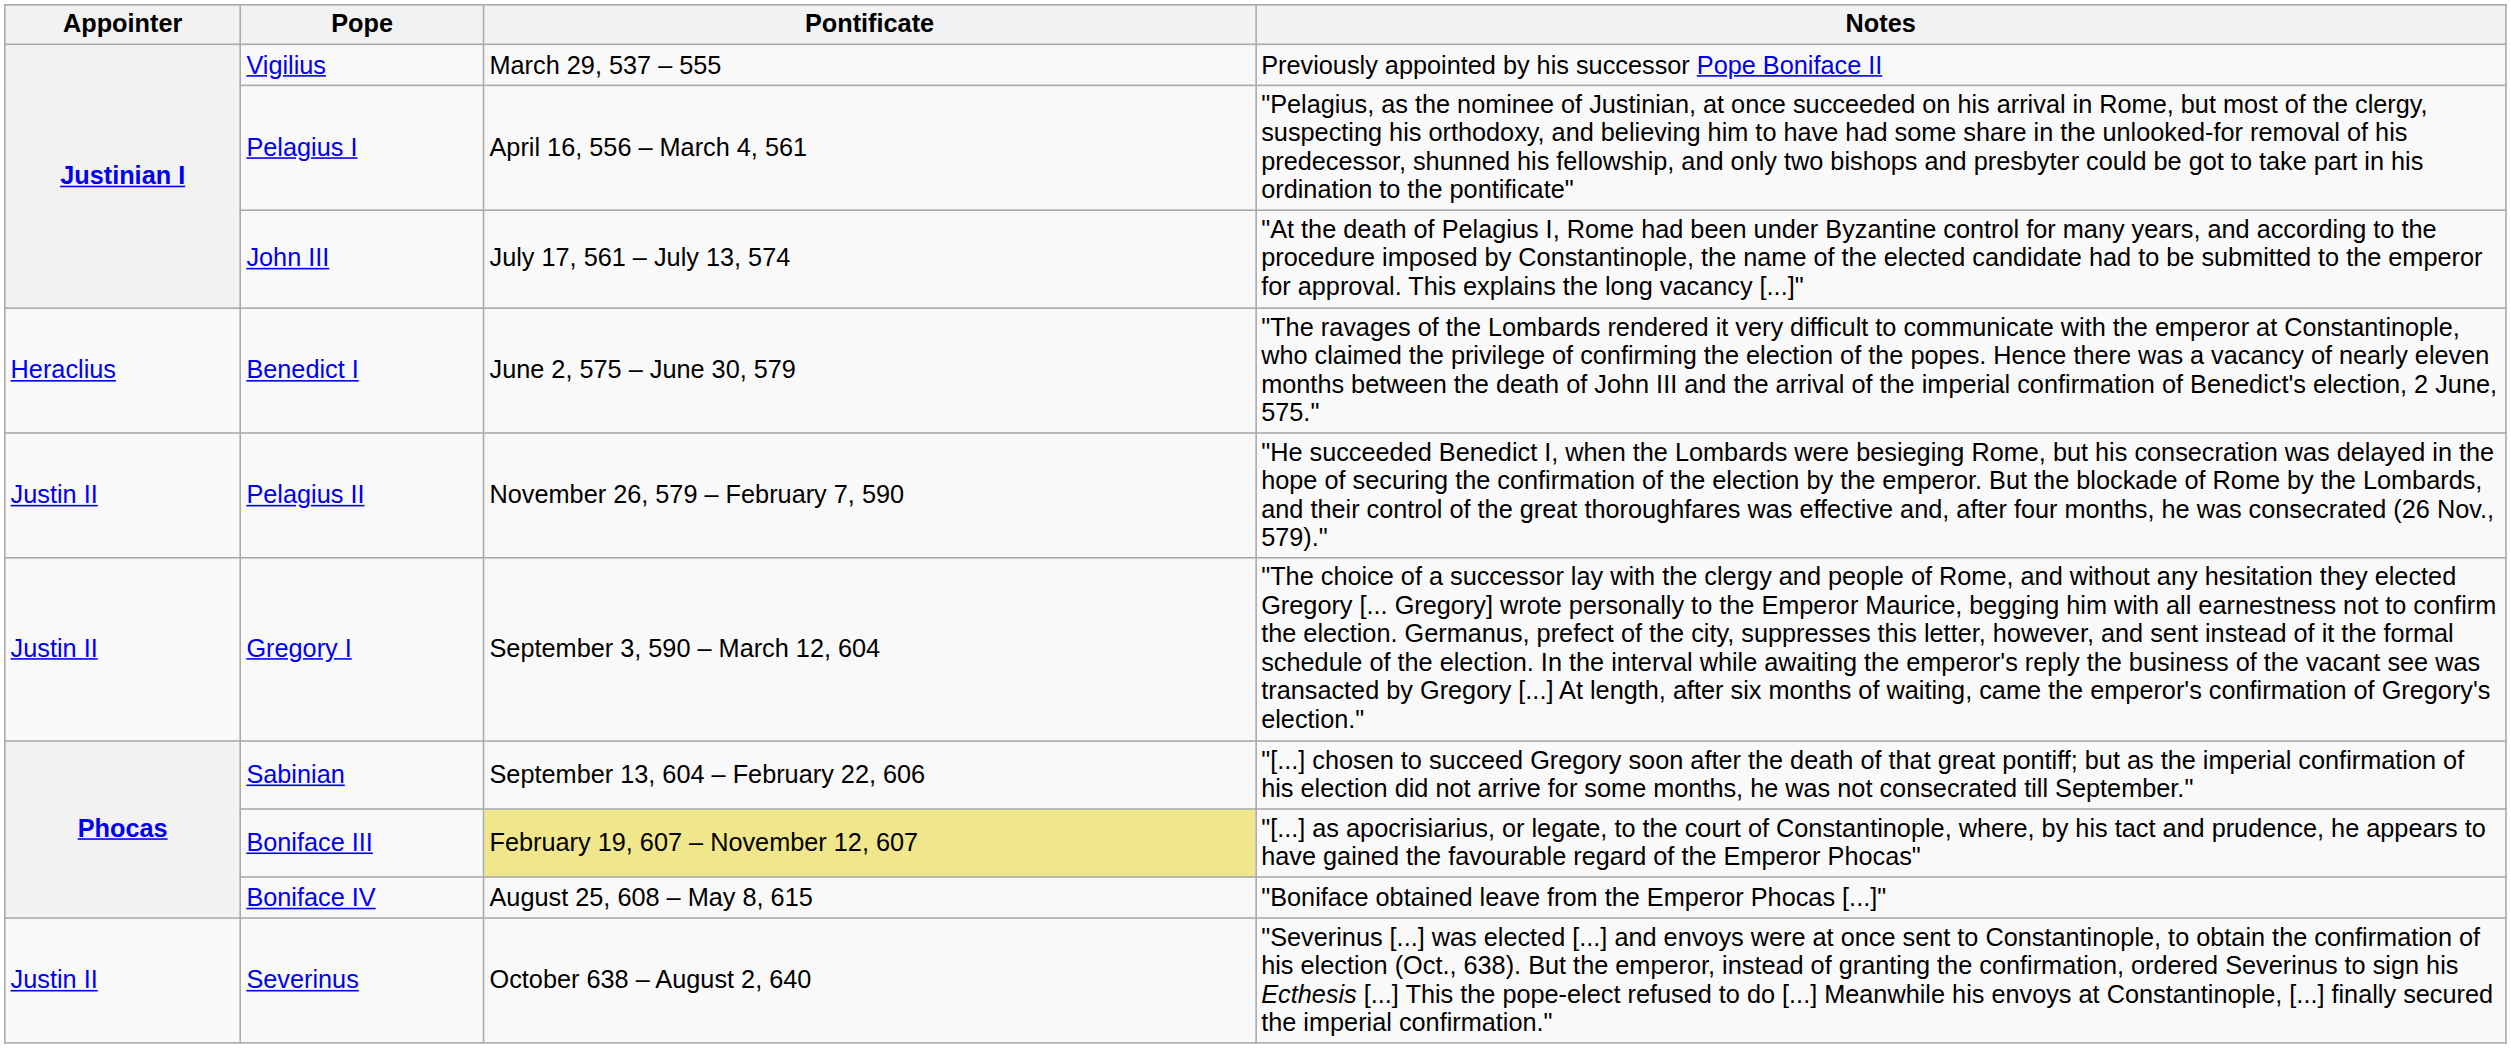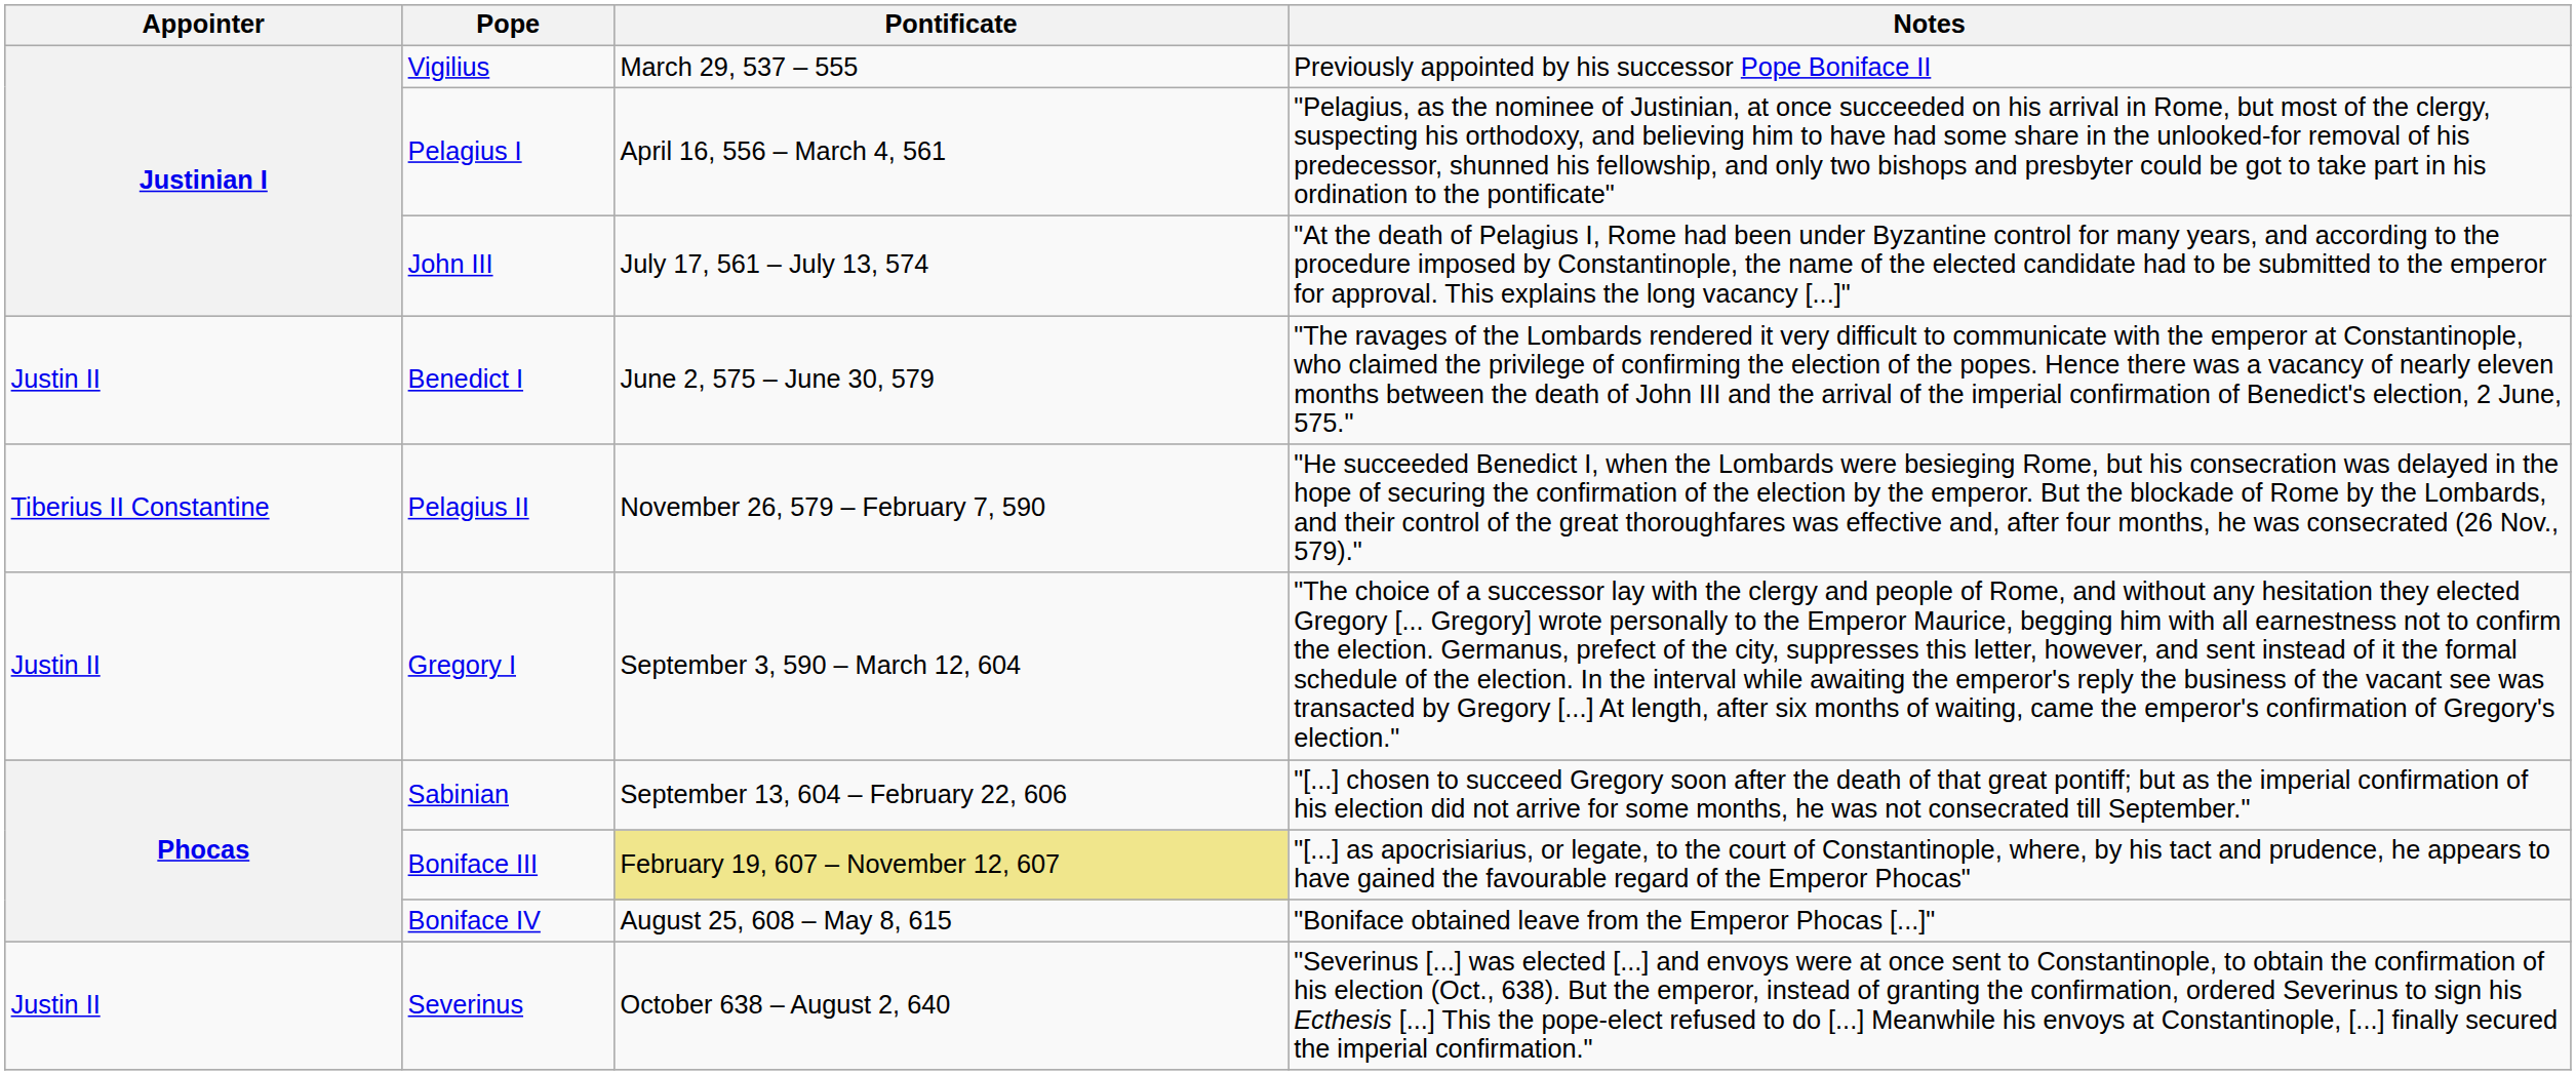Benedict I | Appointer: Heraclius -> Justin II
Pelagius II | Appointer: Justin II -> Tiberius II Constantine
